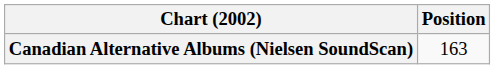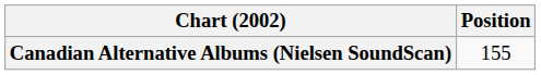Canadian Alternative Albums (Nielsen SoundScan) | Position: 163 -> 155
